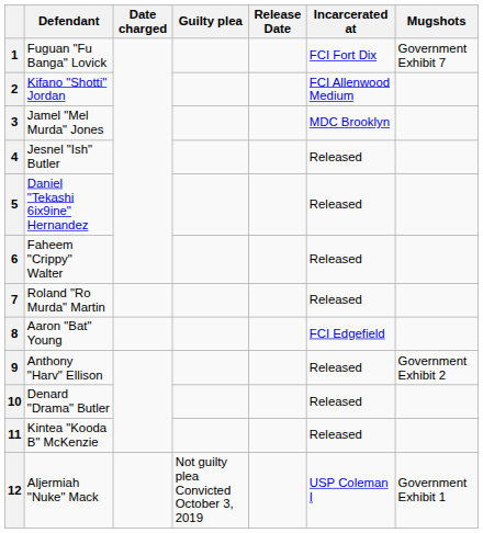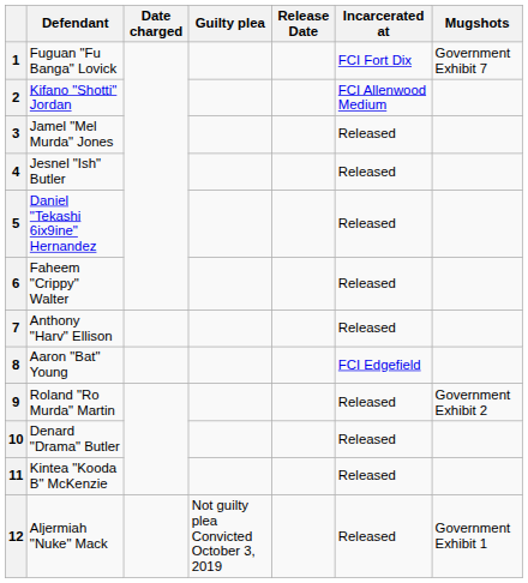3 | Incarcerated at: MDC Brooklyn -> Released
7 | Defendant: Roland "Ro Murda" Martin -> Anthony "Harv" Ellison
9 | Defendant: Anthony "Harv" Ellison -> Roland "Ro Murda" Martin
12 | Incarcerated at: USP Coleman I -> Released
